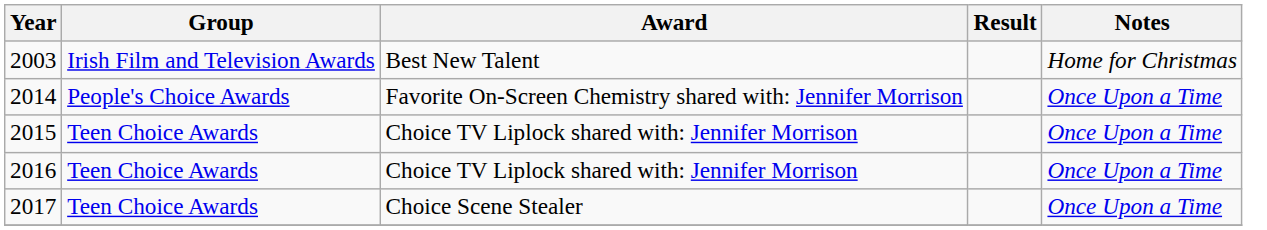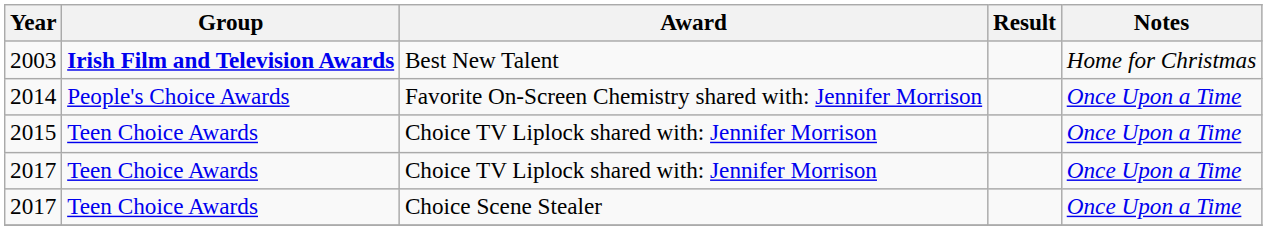2003 | Group: normal -> bold
- row: 2016 | Teen Choice Awards | Choice TV Liplock shared with: Jennifer Morrison | Once Upon a Time
+ row: 2017 | Teen Choice Awards | Choice TV Liplock shared with: Jennifer Morrison | Once Upon a Time
